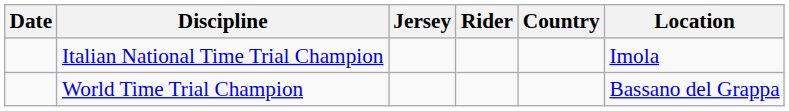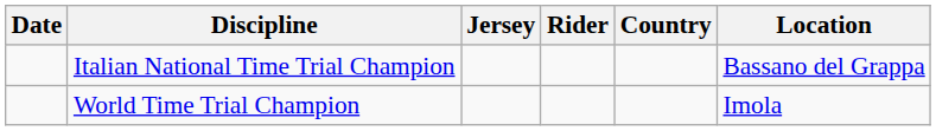Italian National Time Trial Champion | Location: Imola -> Bassano del Grappa
World Time Trial Champion | Location: Bassano del Grappa -> Imola
